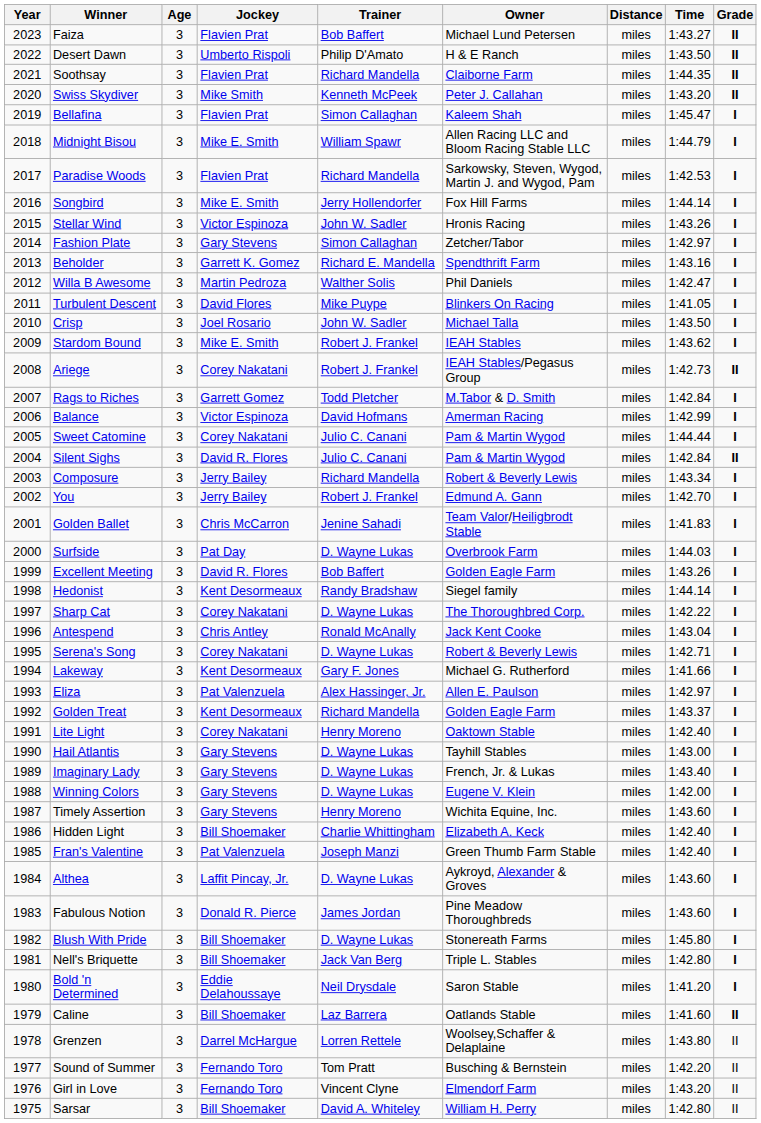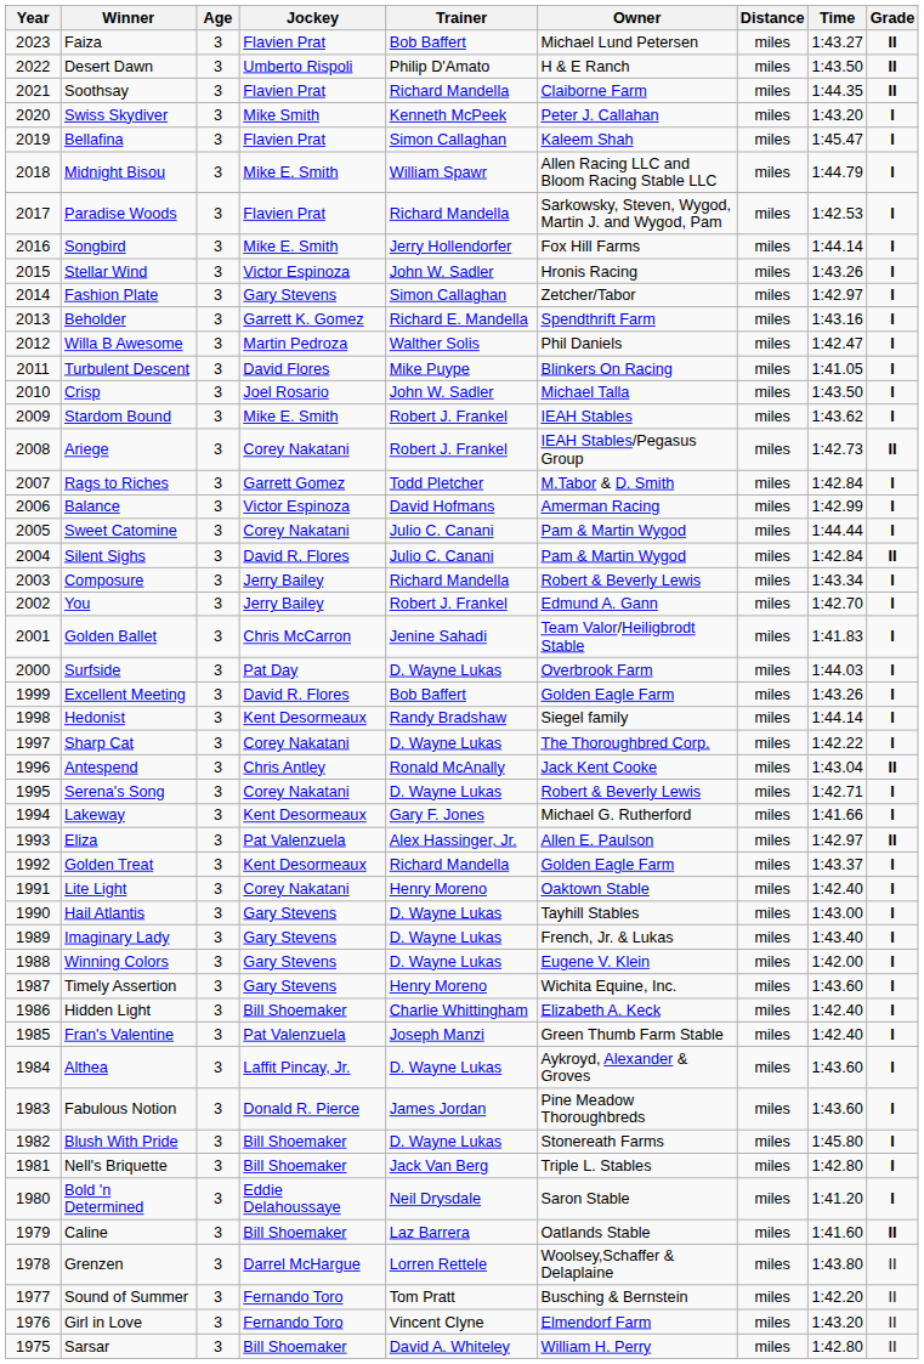Swiss Skydiver | Grade: II -> I
Antespend | Grade: I -> II
Eliza | Grade: I -> II
